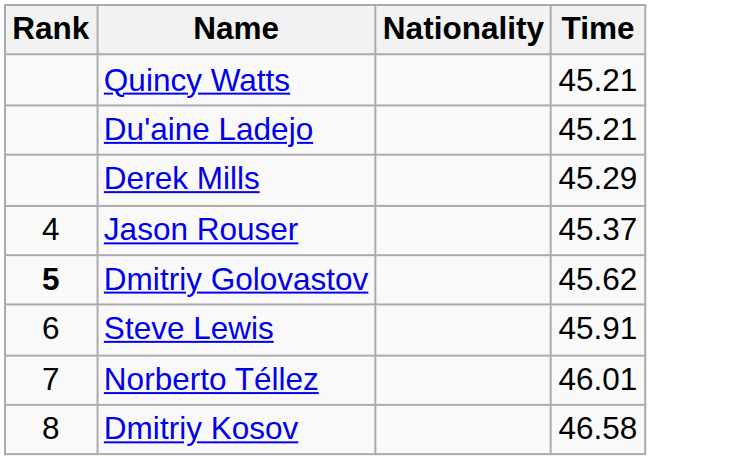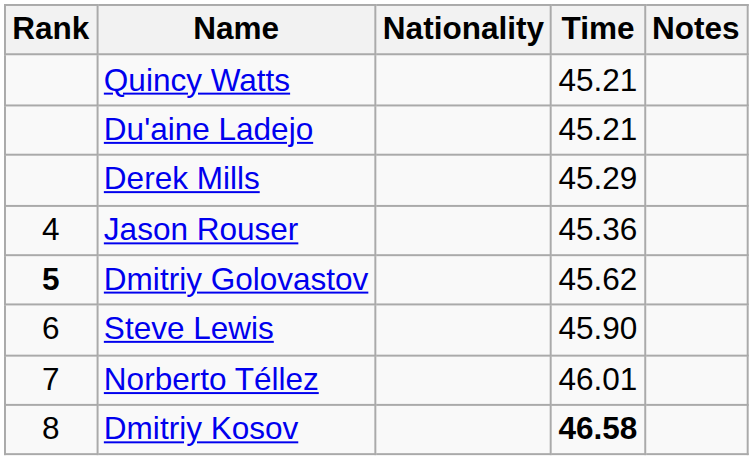+ column: Notes
Jason Rouser | Time: 45.37 -> 45.36
Steve Lewis | Time: 45.91 -> 45.90
Dmitriy Kosov | Time: normal -> bold
